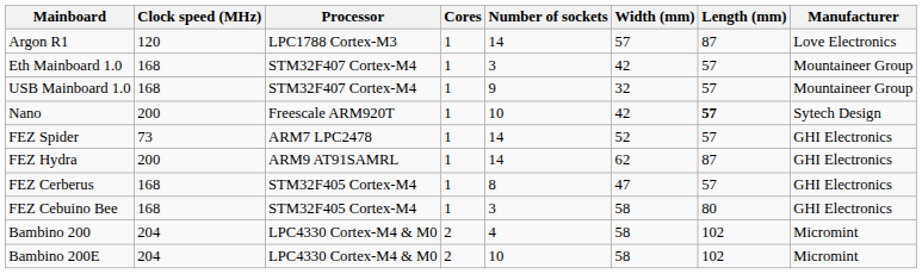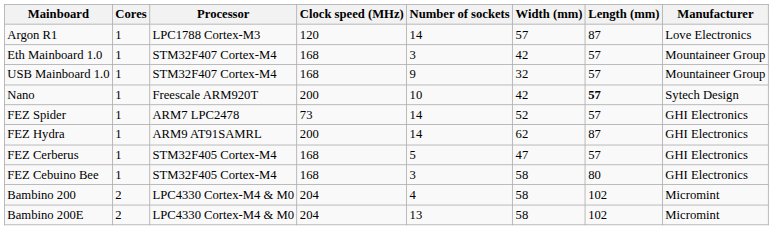columns swapped: Clock speed (MHz) <-> Cores
FEZ Cerberus | Number of sockets: 8 -> 5
Bambino 200E | Number of sockets: 10 -> 13
